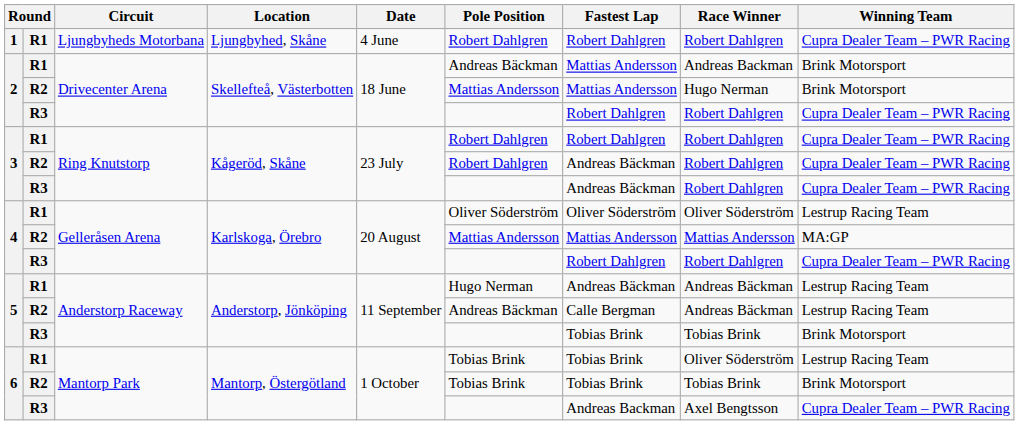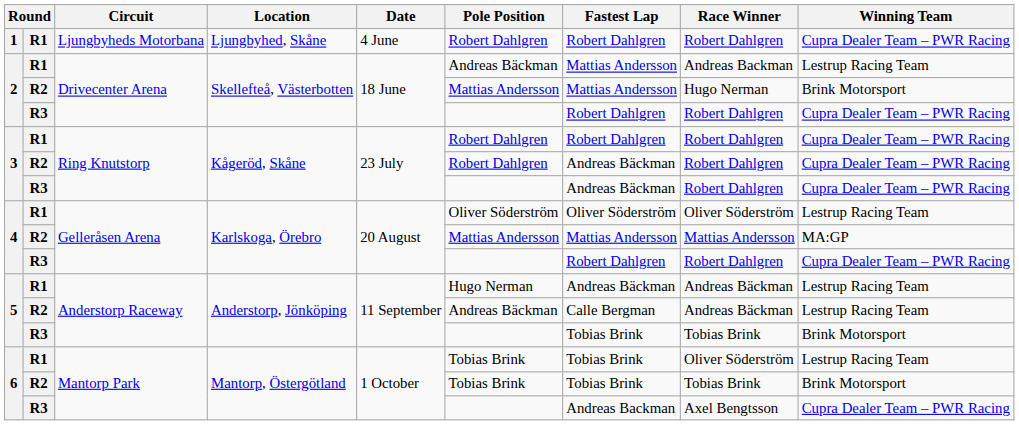2 / R1 | Winning Team: Brink Motorsport -> Lestrup Racing Team
